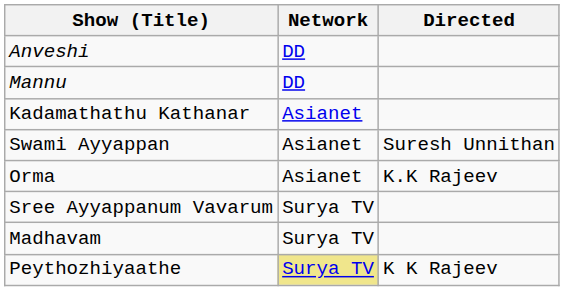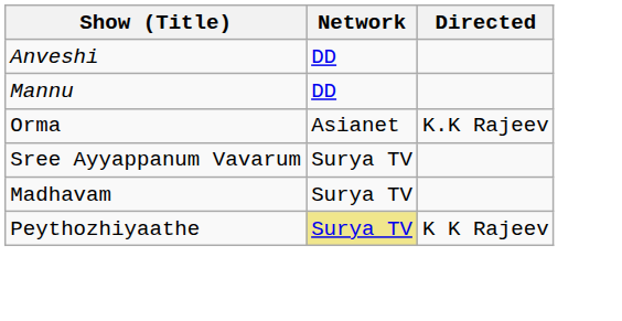- row: Kadamathathu Kathanar | Asianet
- row: Swami Ayyappan | Asianet | Suresh Unnithan
